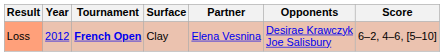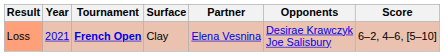Loss | Year: 2012 -> 2021
